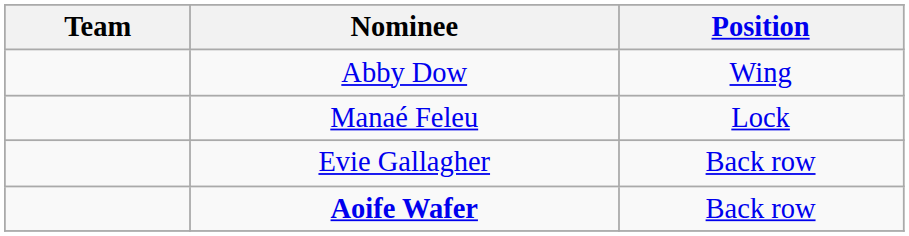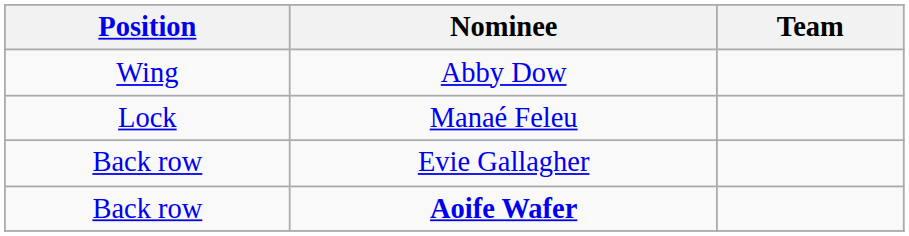columns swapped: Team <-> Position
